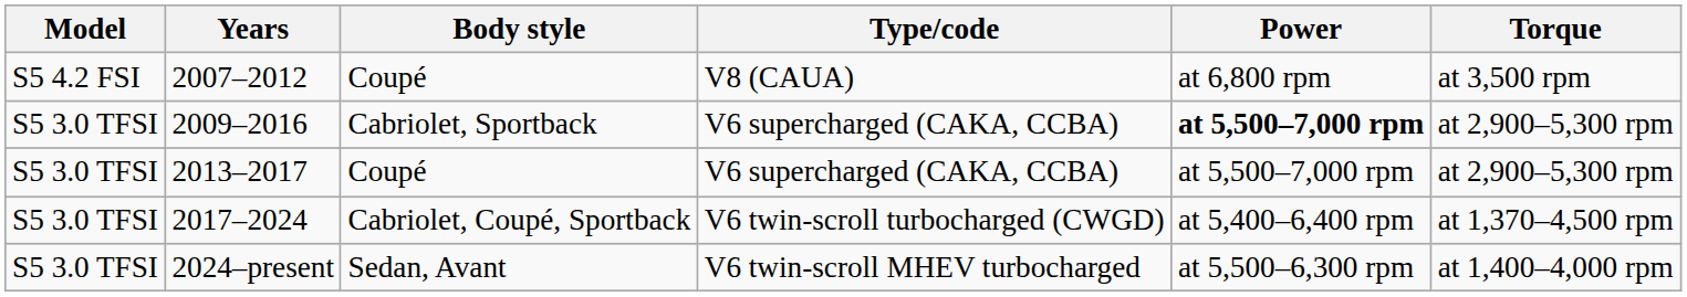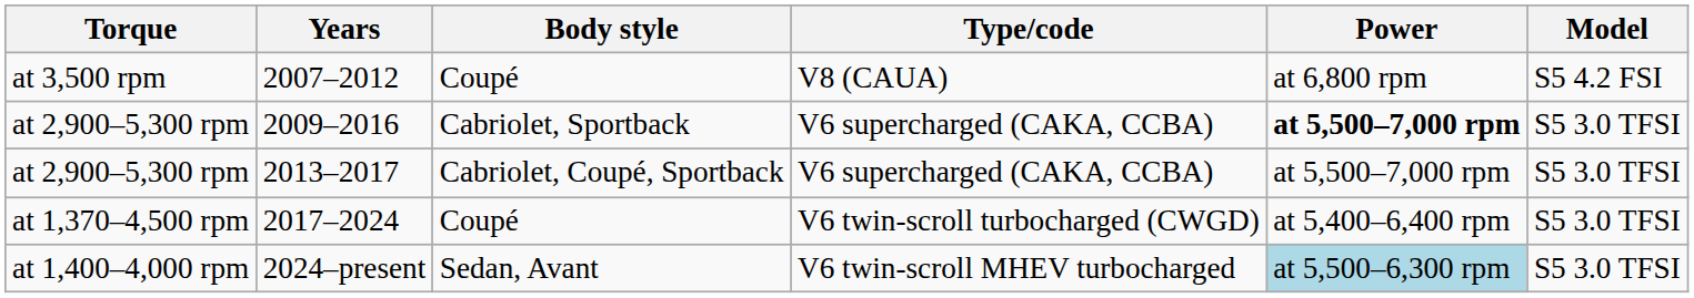columns swapped: Model <-> Torque
2013–2017 | Body style: Coupé -> Cabriolet, Coupé, Sportback
2017–2024 | Body style: Cabriolet, Coupé, Sportback -> Coupé
2024–present | Power: no background -> lightblue background
